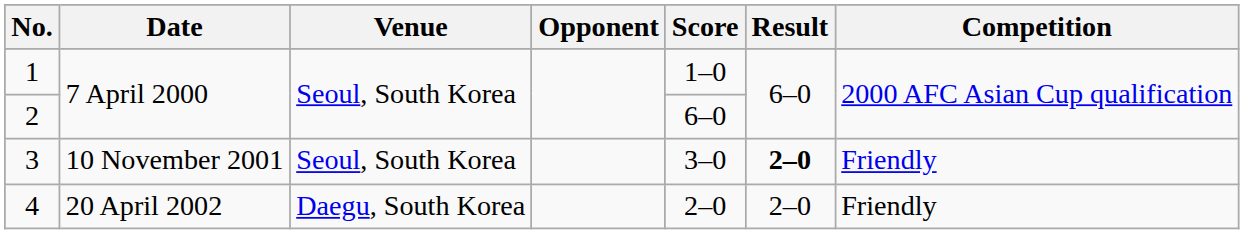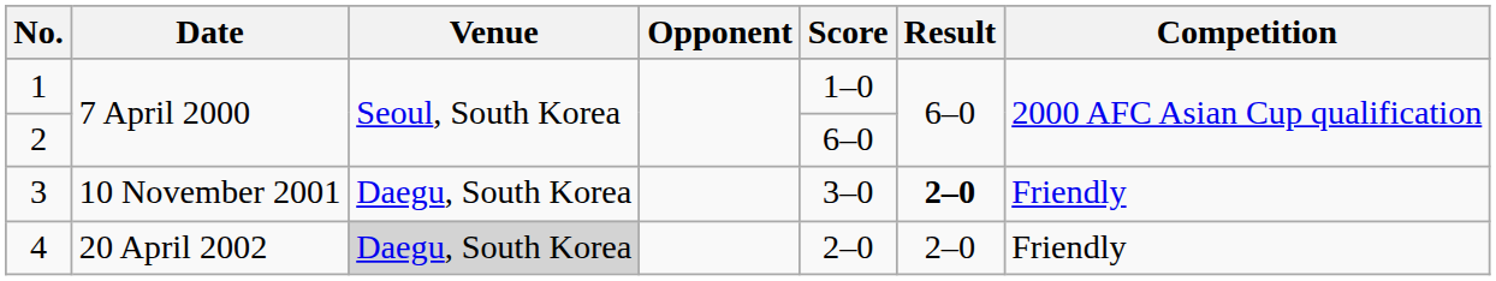3 | Venue: Seoul, South Korea -> Daegu, South Korea
4 | Venue: no background -> lightgrey background
